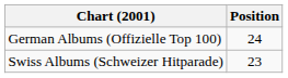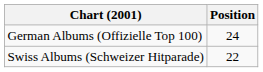Swiss Albums (Schweizer Hitparade) | Position: 23 -> 22
